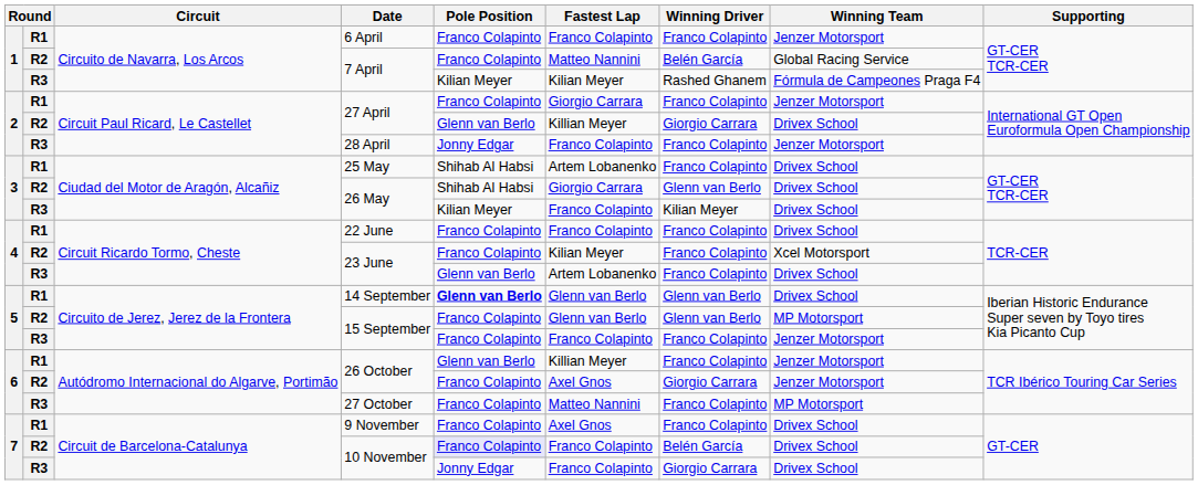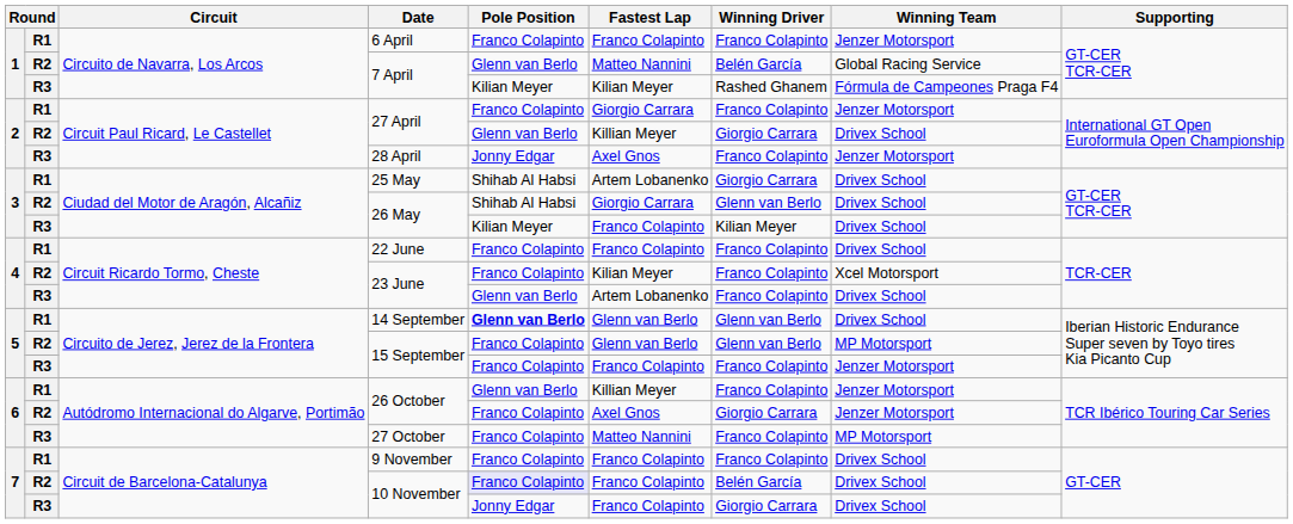R2 / 7 April | Pole Position: Franco Colapinto -> Glenn van Berlo
28 April | Fastest Lap: Franco Colapinto -> Axel Gnos
25 May | Winning Driver: Franco Colapinto -> Giorgio Carrara
9 November | Fastest Lap: Axel Gnos -> Franco Colapinto
